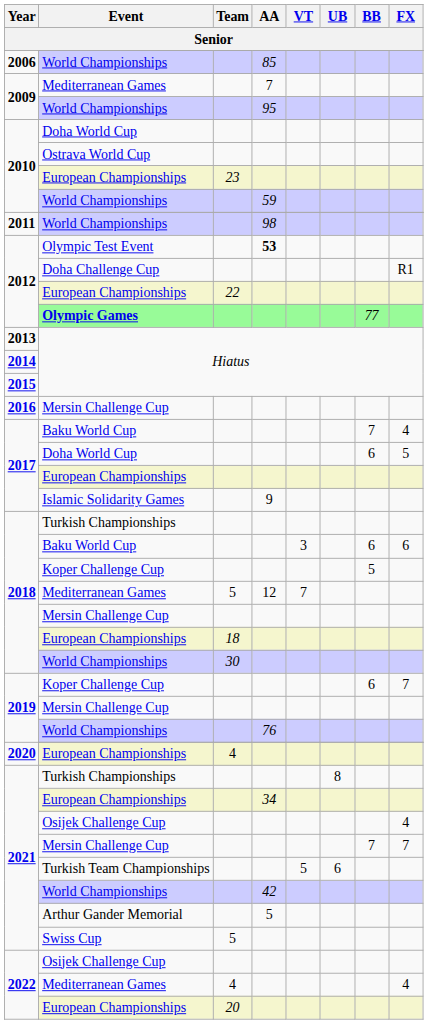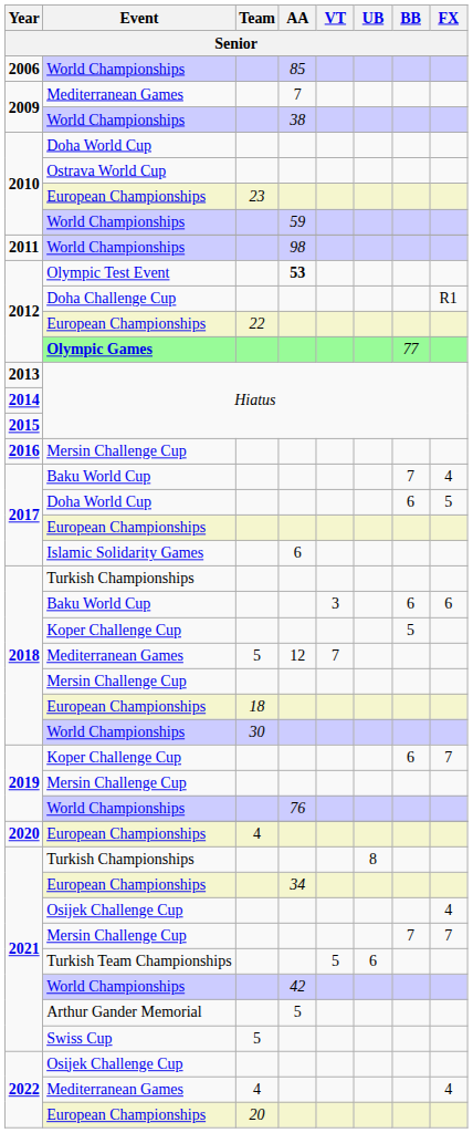2009 / World Championships | AA: 95 -> 38
Islamic Solidarity Games | AA: 9 -> 6
